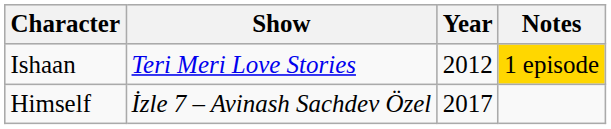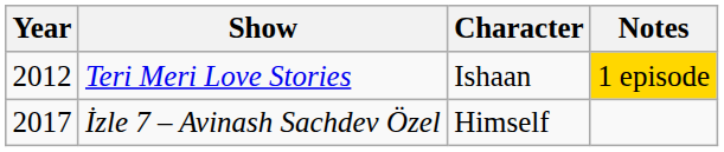columns swapped: Year <-> Character
